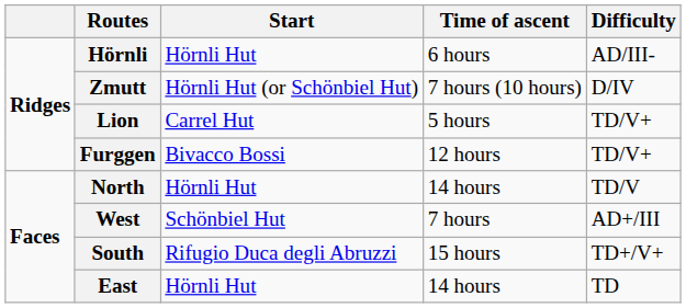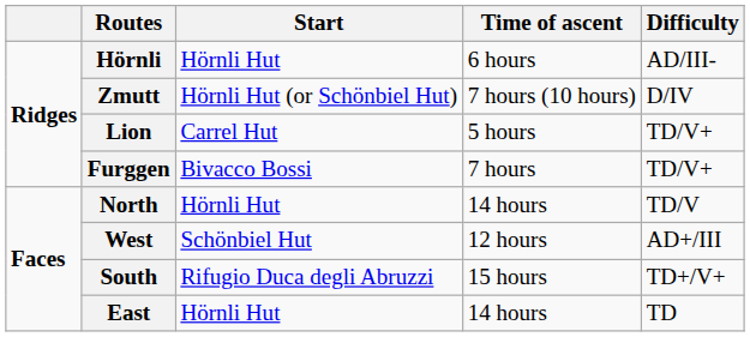Furggen | Time of ascent: 12 hours -> 7 hours
West | Time of ascent: 7 hours -> 12 hours
